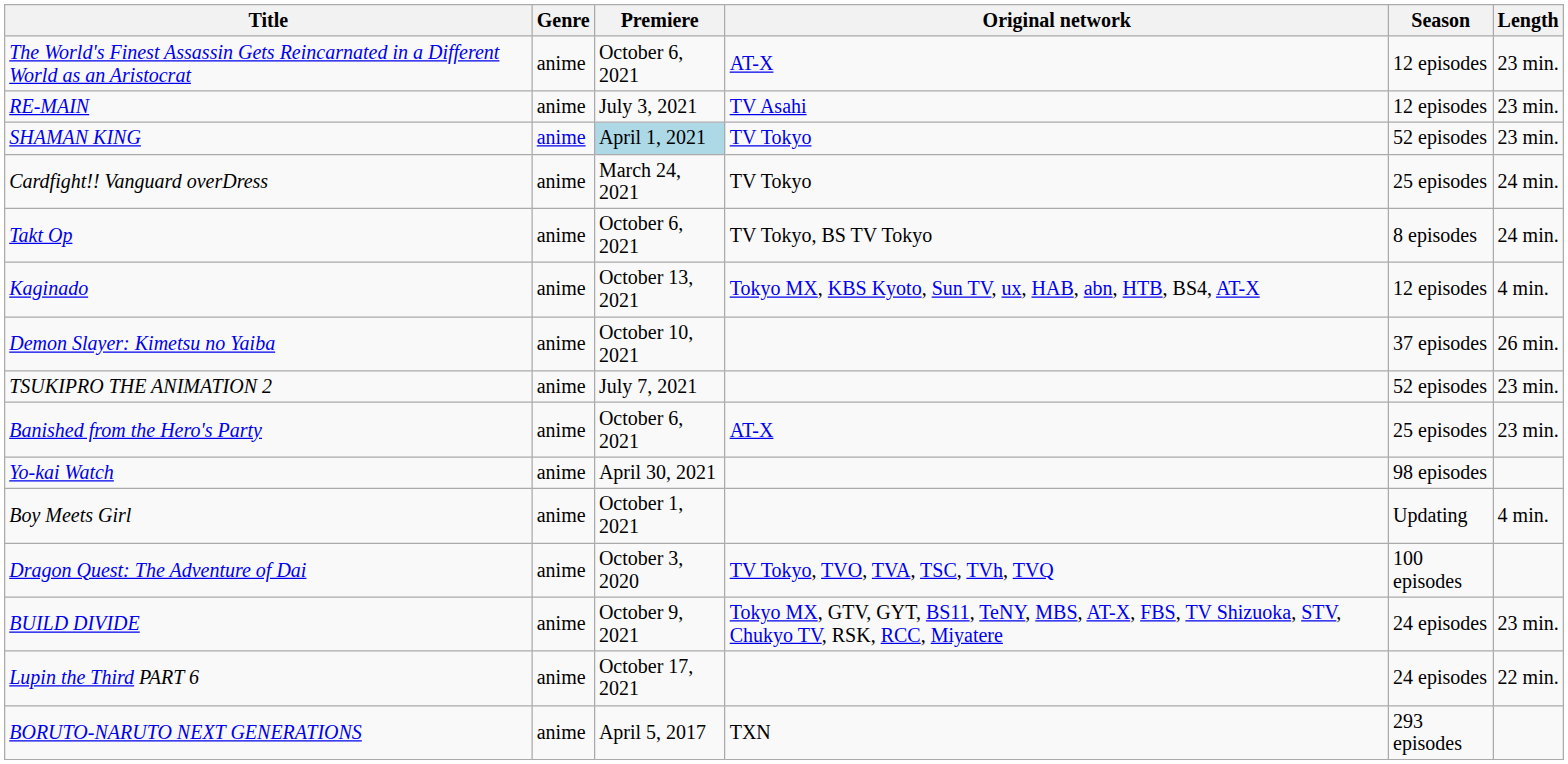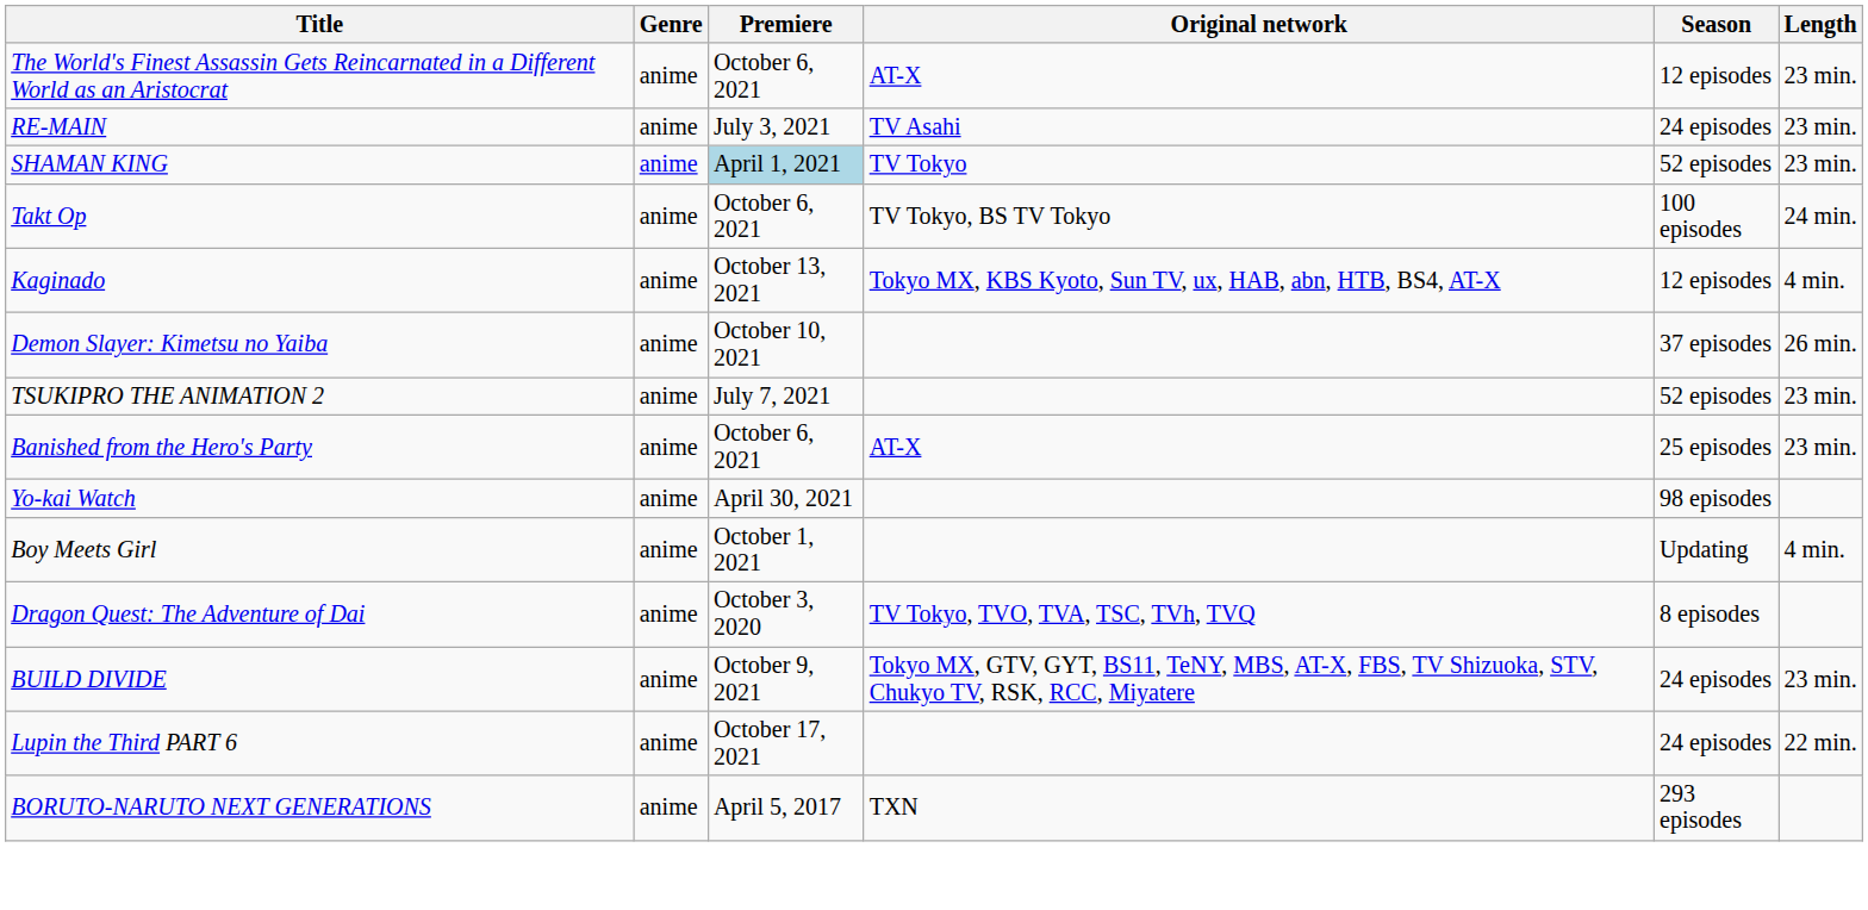RE-MAIN | Season: 12 episodes -> 24 episodes
- row: Cardfight!! Vanguard overDress | anime | March 24, 2021 | TV Tokyo | 25 episodes | 24 min.
Takt Op | Season: 8 episodes -> 100 episodes
Dragon Quest: The Adventure of Dai | Season: 100 episodes -> 8 episodes
